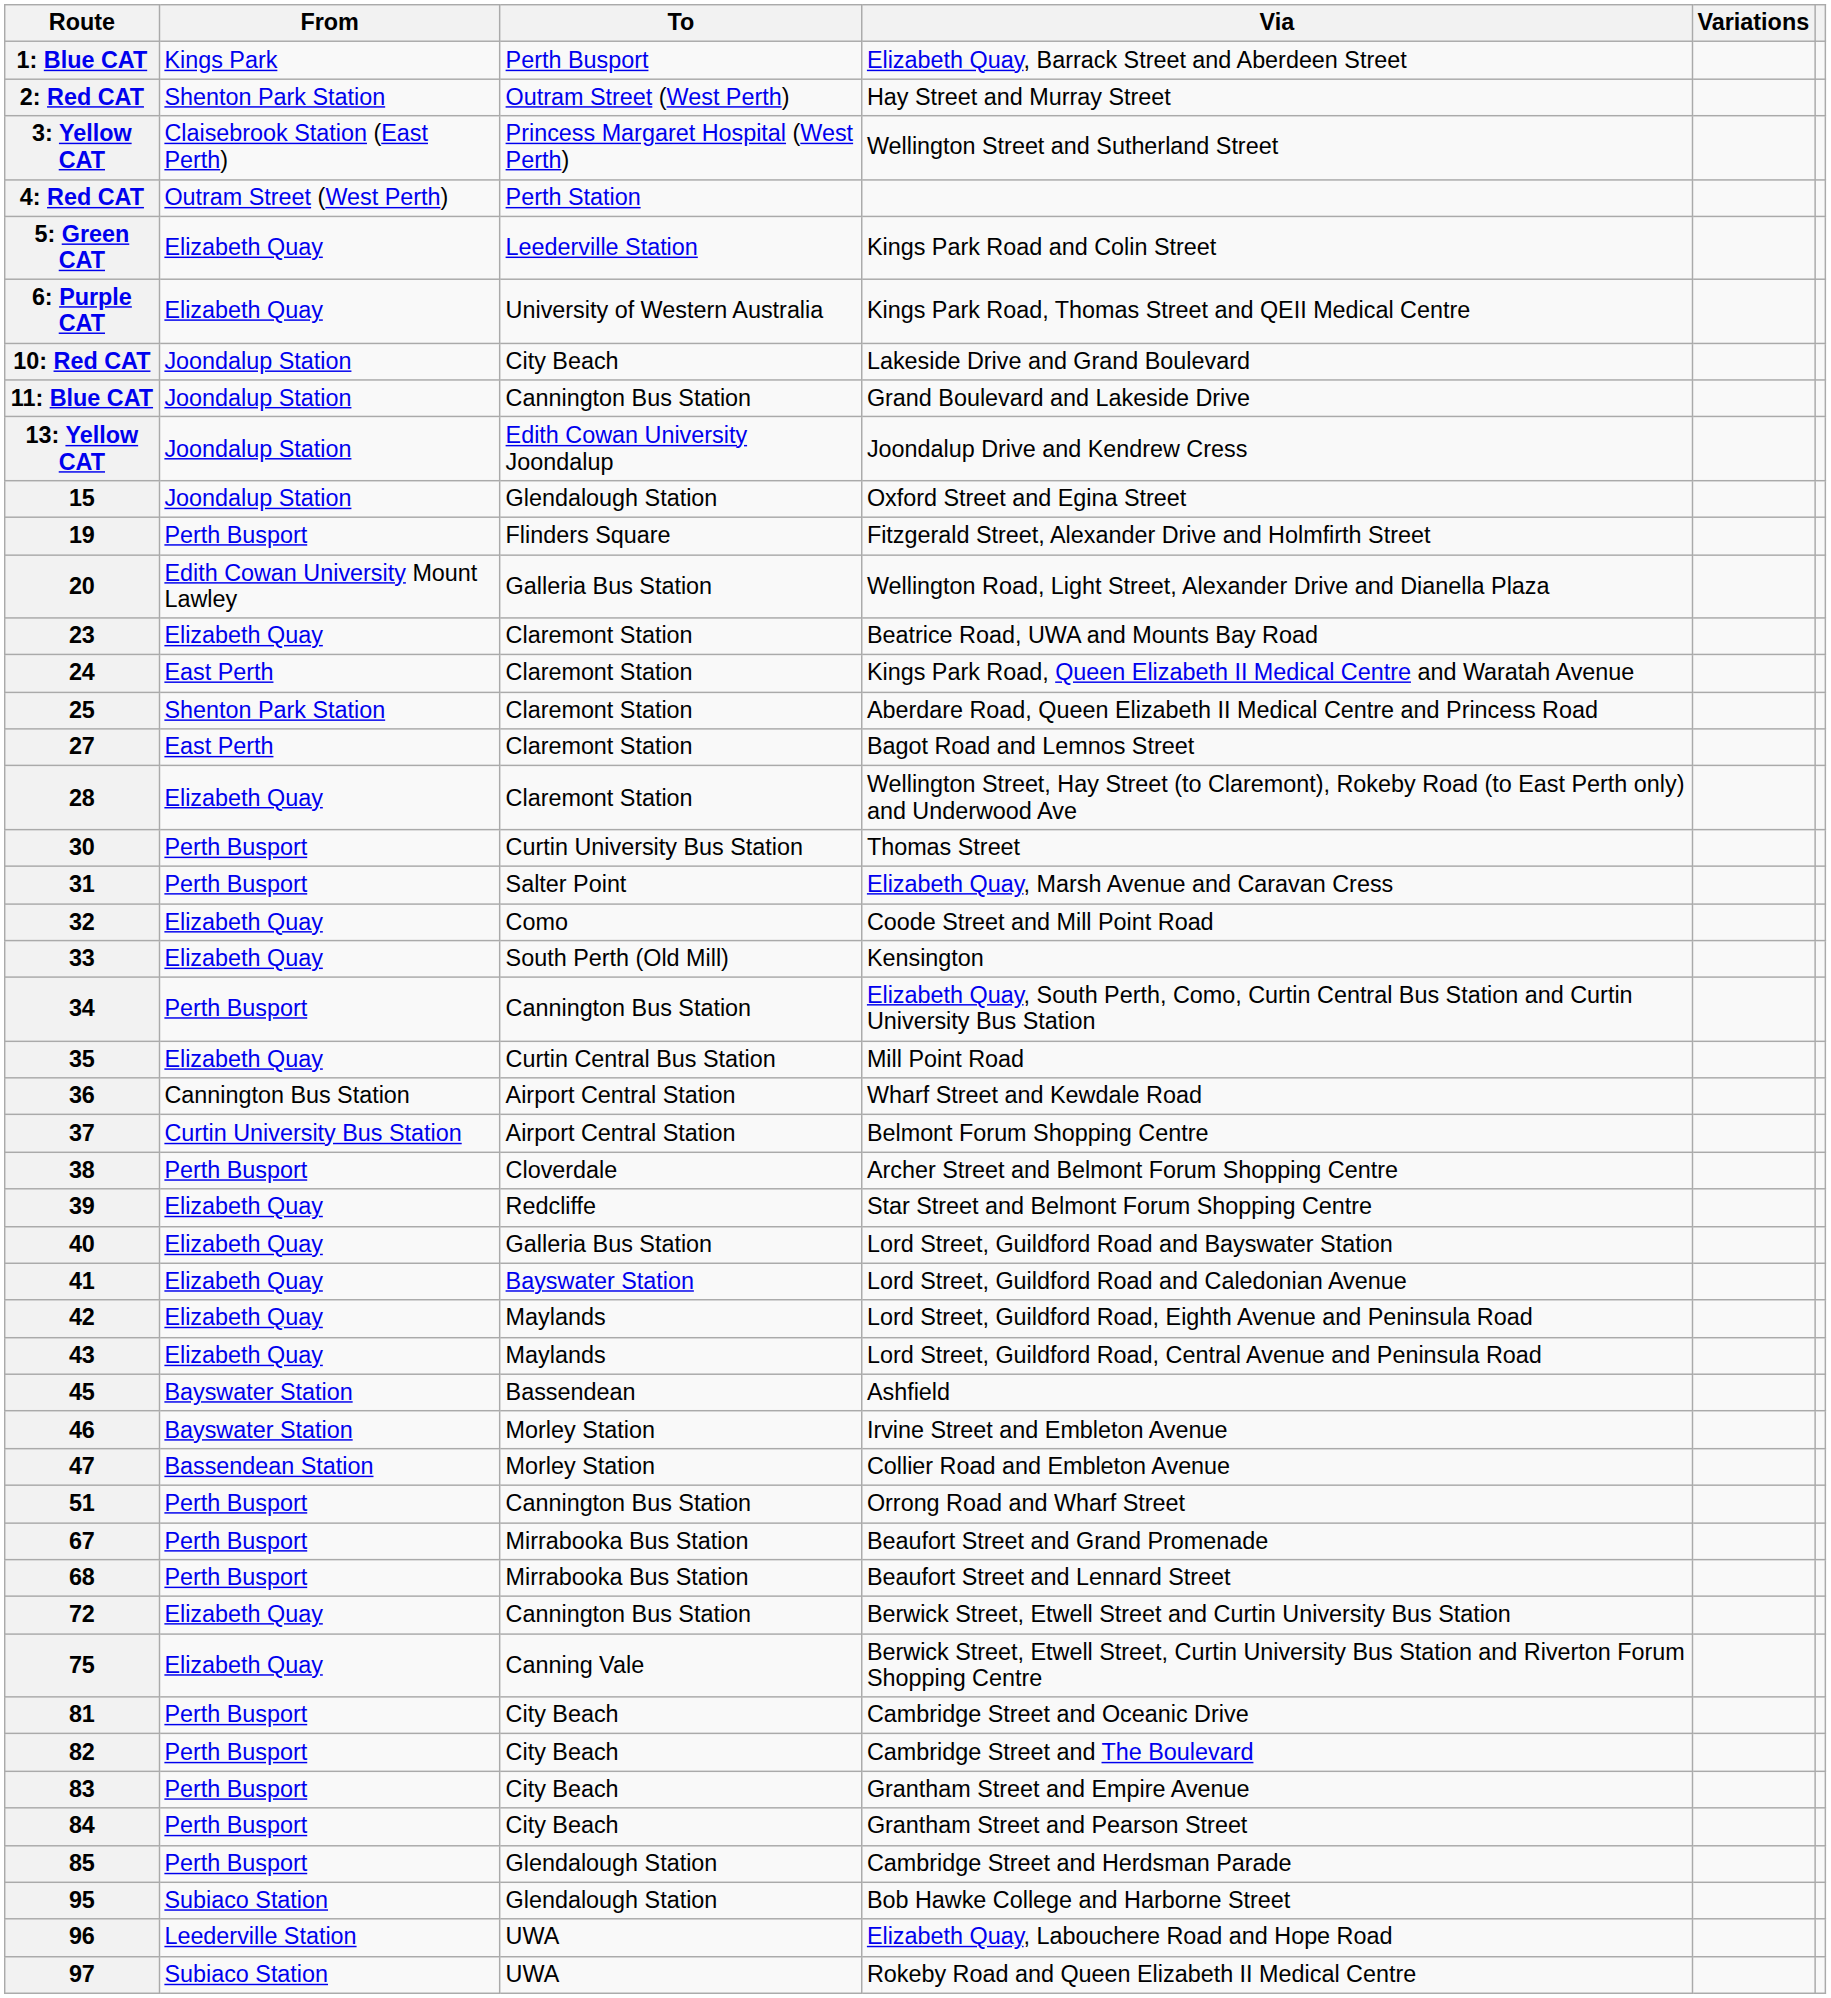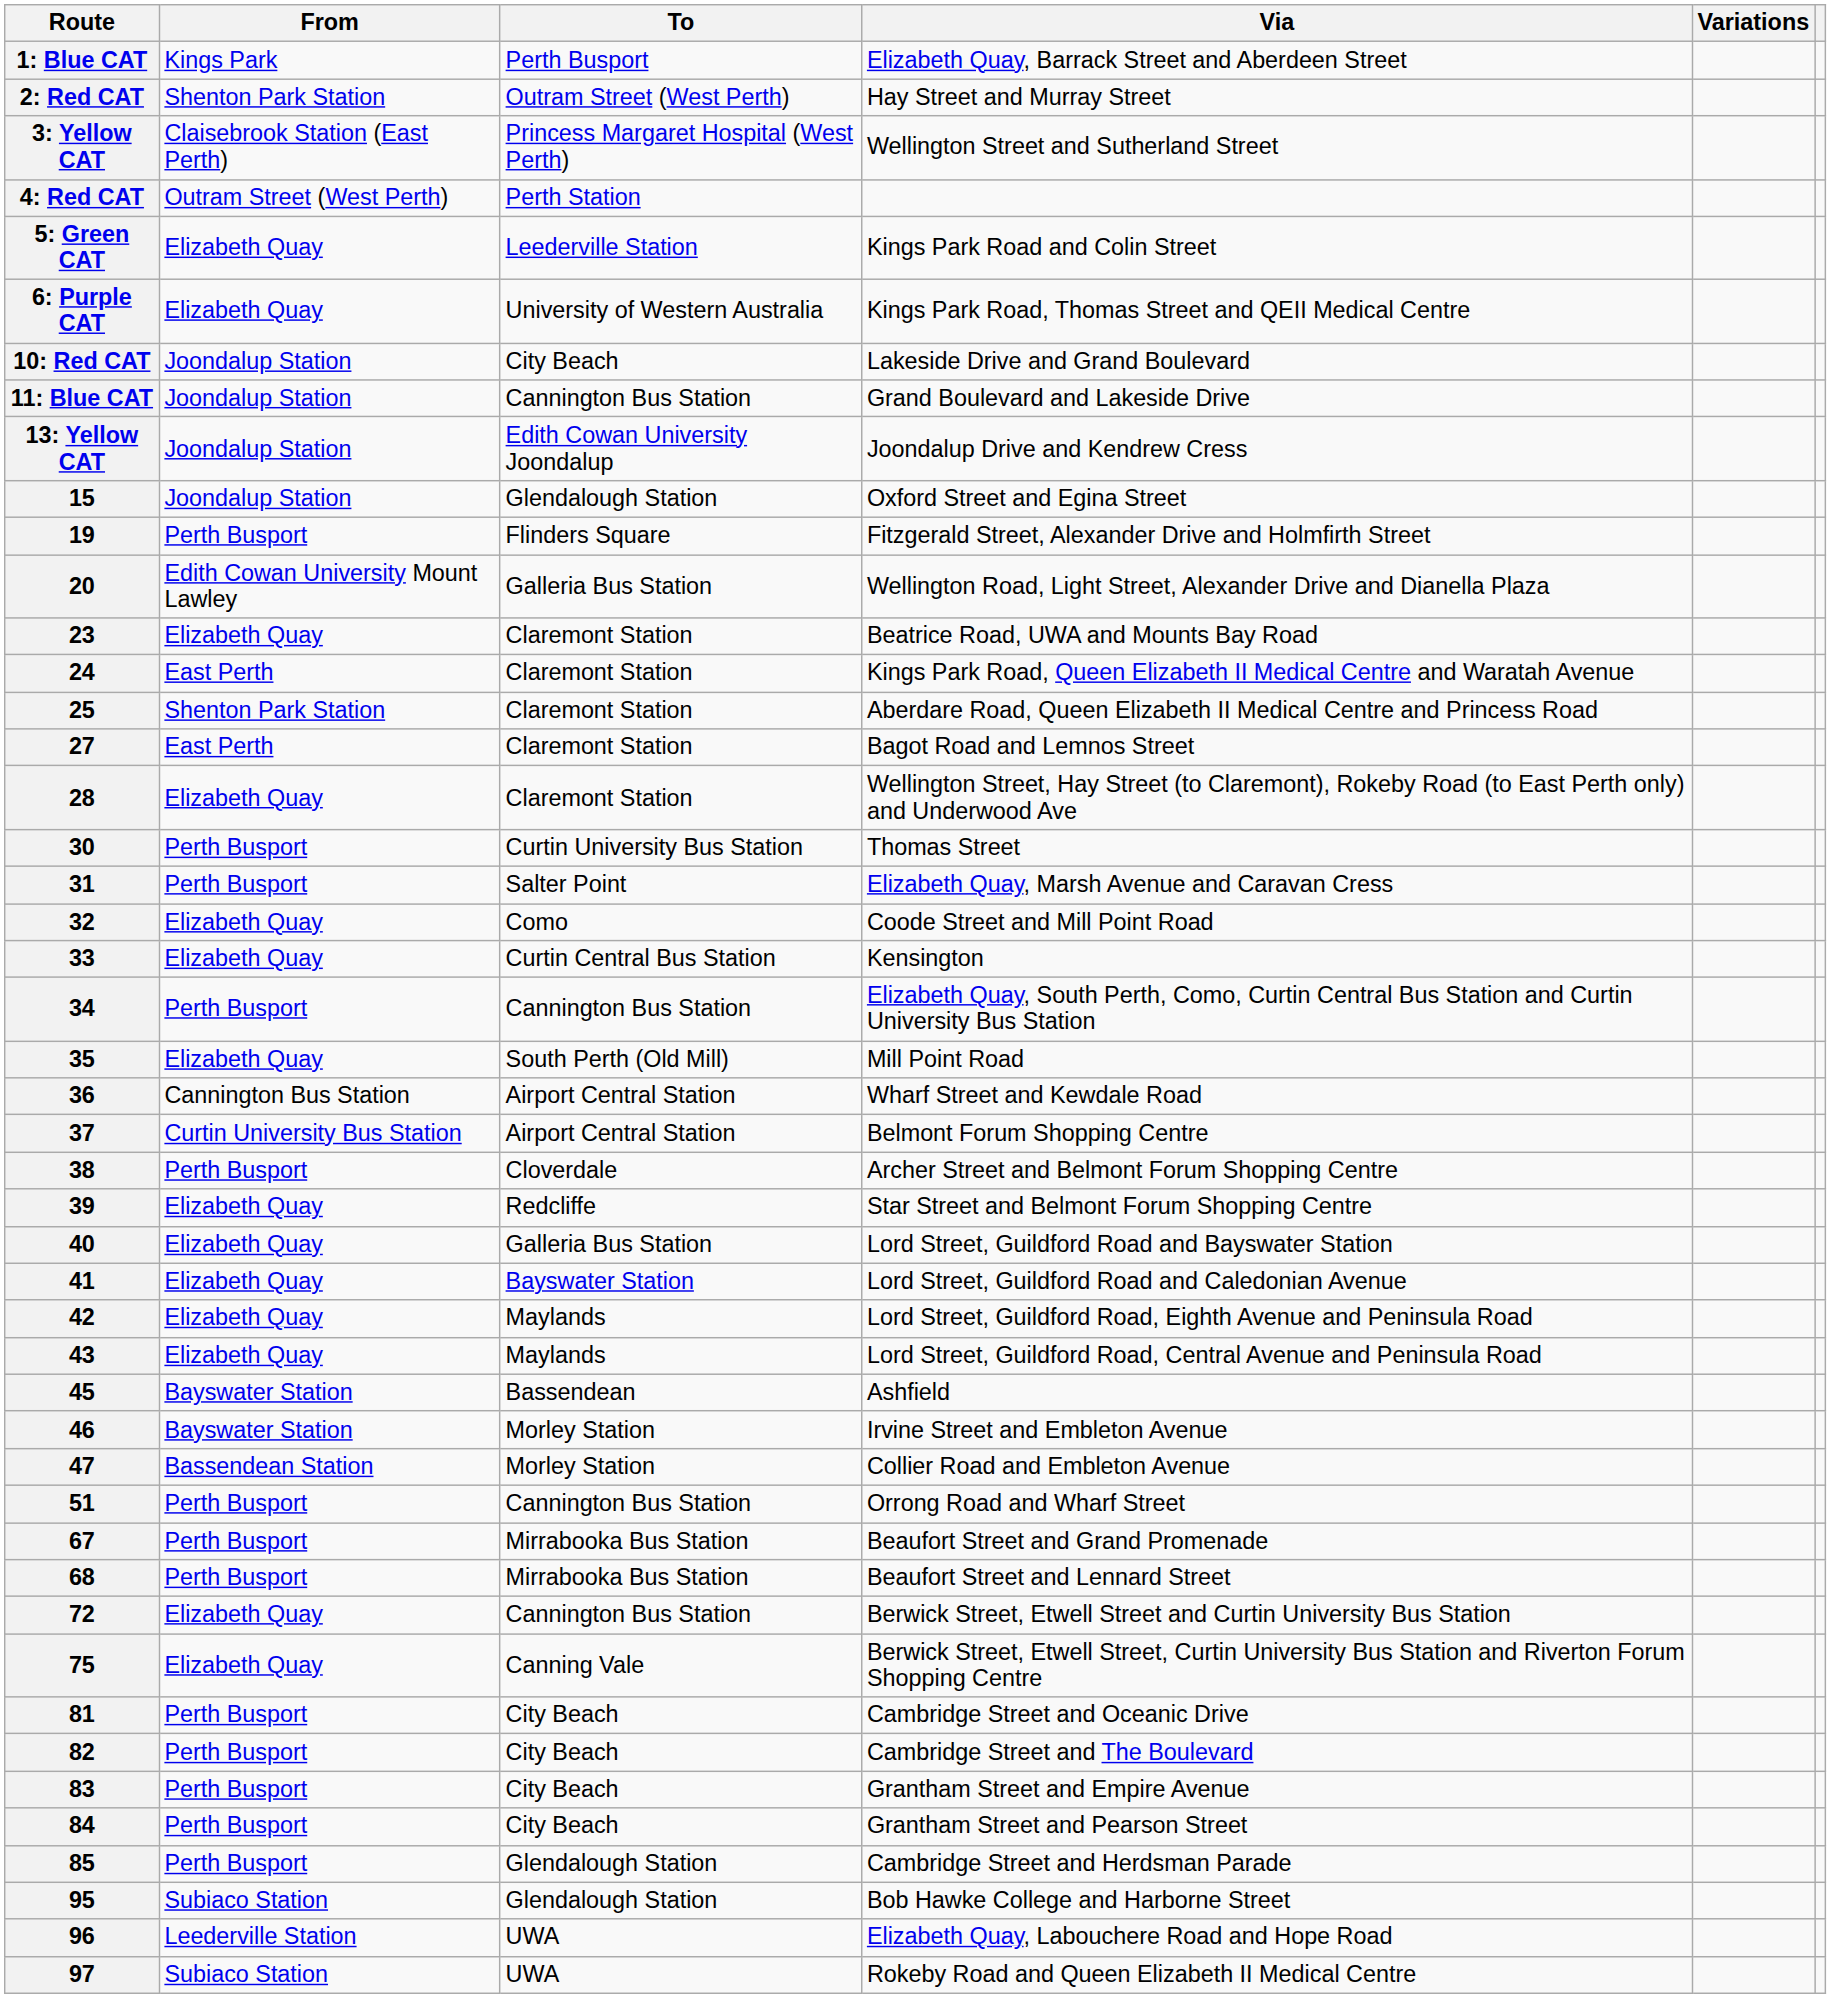33 | To: South Perth (Old Mill) -> Curtin Central Bus Station
35 | To: Curtin Central Bus Station -> South Perth (Old Mill)
